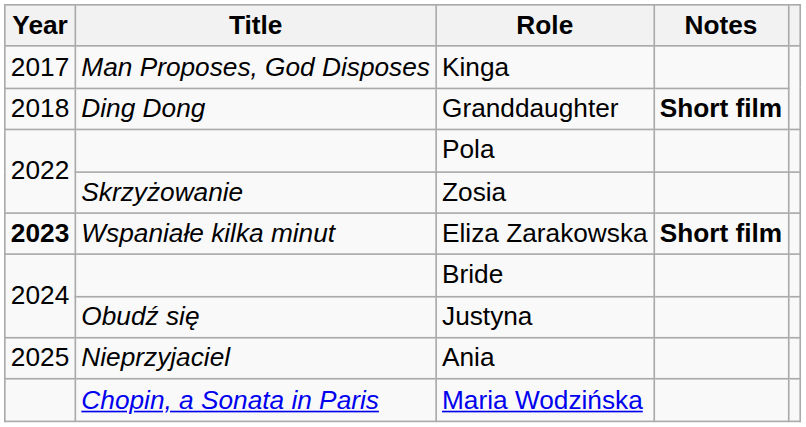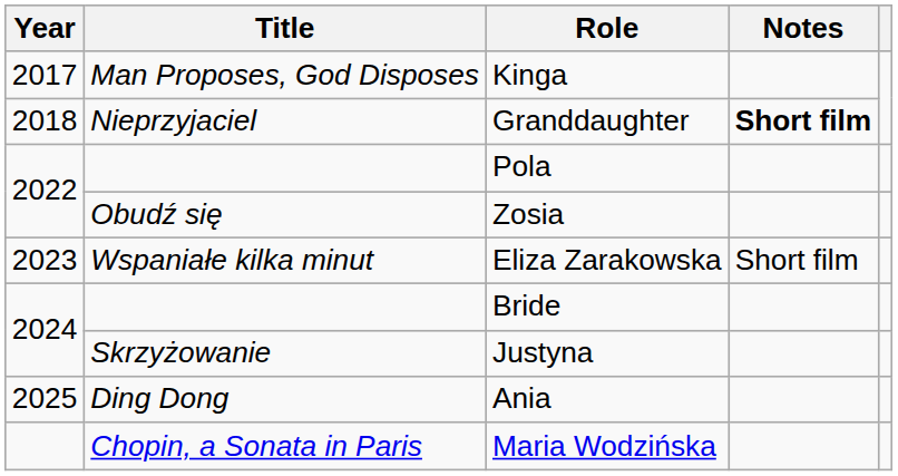Granddaughter | Title: Ding Dong -> Nieprzyjaciel
Zosia | Title: Skrzyżowanie -> Obudź się
Eliza Zarakowska | Year: bold -> normal
Eliza Zarakowska | Notes: bold -> normal
Justyna | Title: Obudź się -> Skrzyżowanie
Ania | Title: Nieprzyjaciel -> Ding Dong
